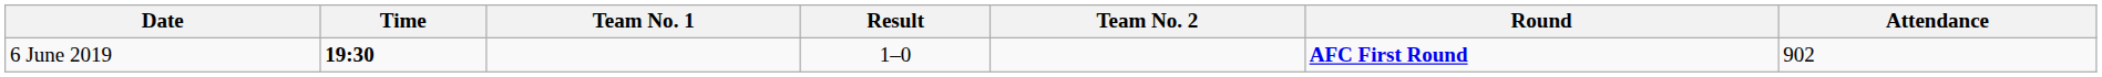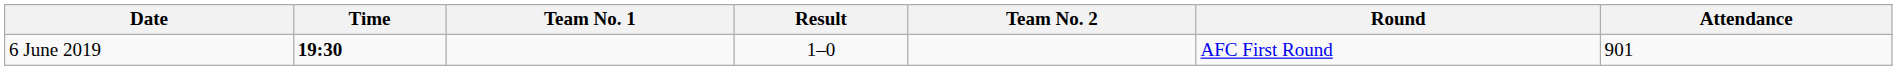6 June 2019 | Round: bold -> normal
6 June 2019 | Attendance: 902 -> 901
